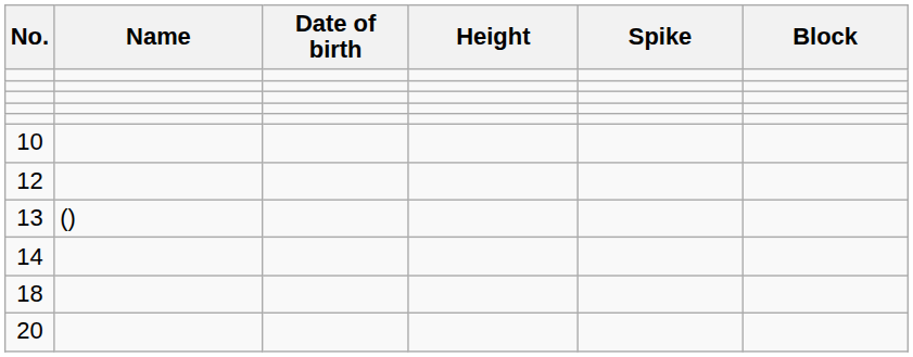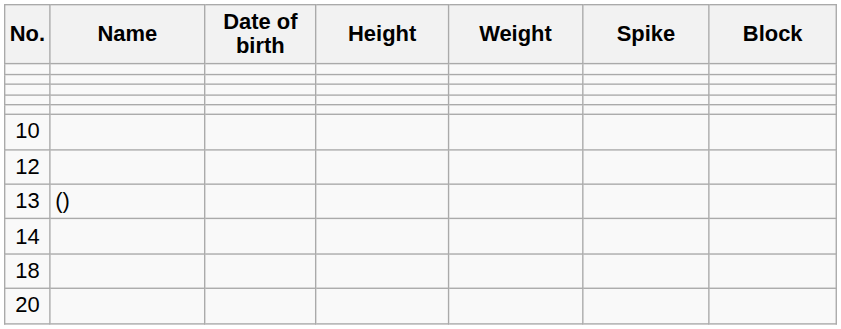+ column: Weight
